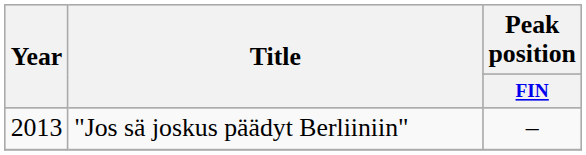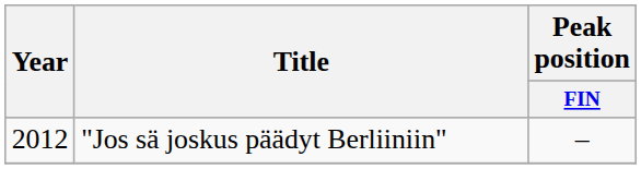"Jos sä joskus päädyt Berliiniin" | Year: 2013 -> 2012
